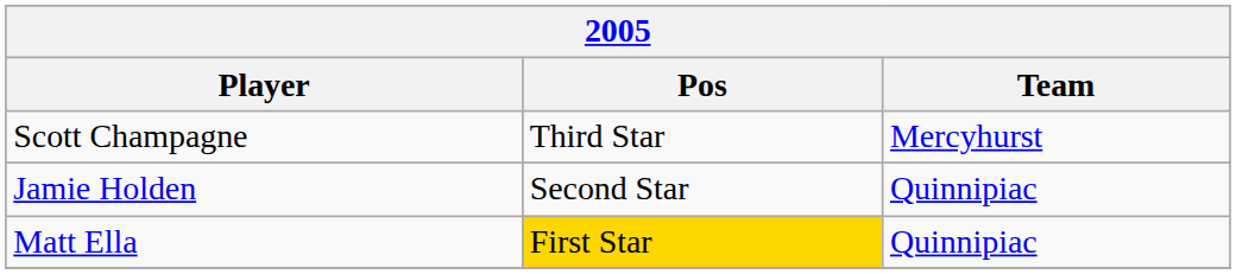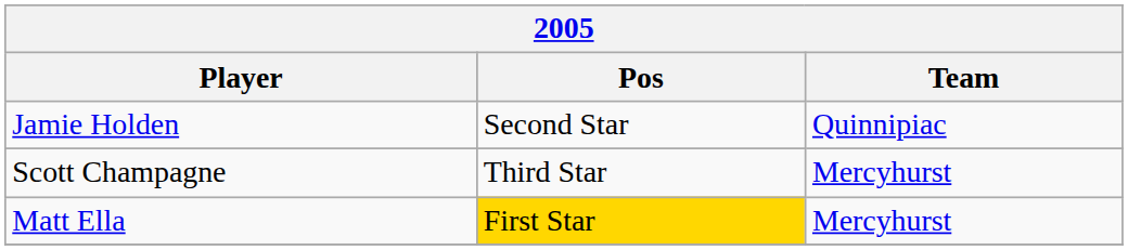rows swapped: Scott Champagne <-> Jamie Holden
Matt Ella | Team: Quinnipiac -> Mercyhurst
